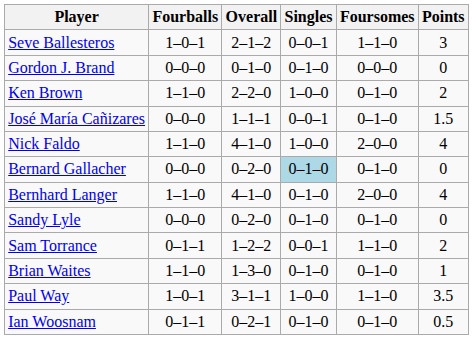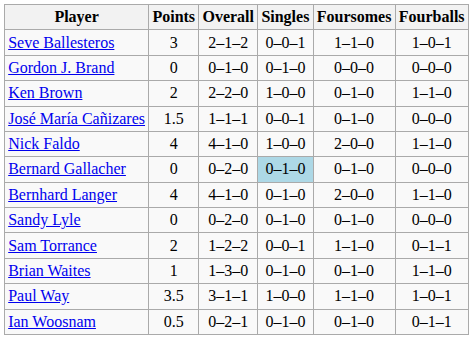columns swapped: Points <-> Fourballs
